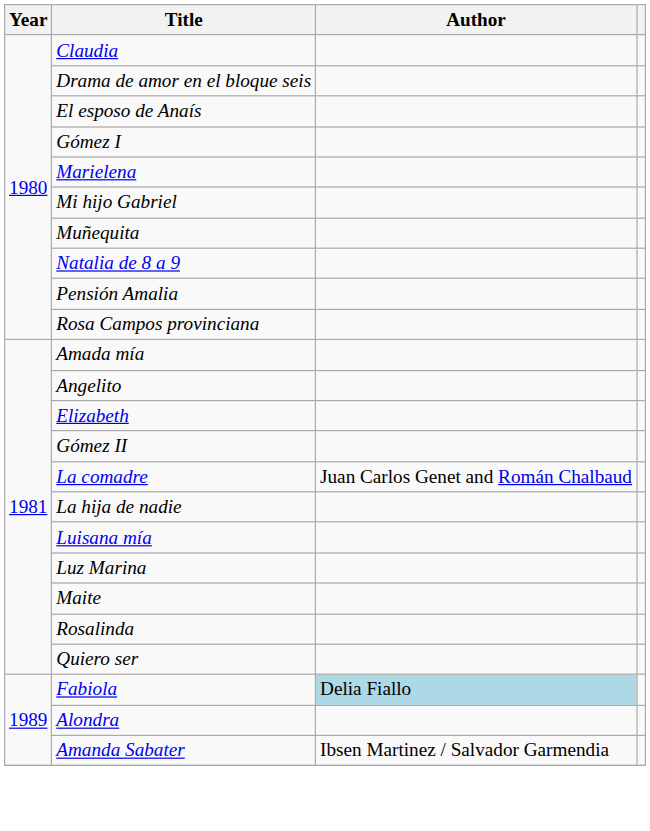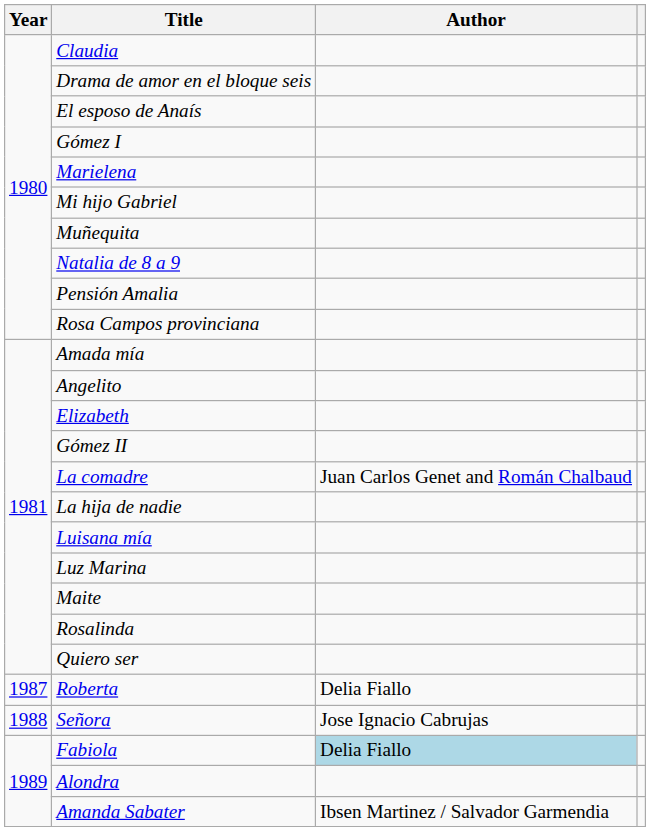+ row: 1987 | Roberta | Delia Fiallo
+ row: 1988 | Señora | Jose Ignacio Cabrujas
